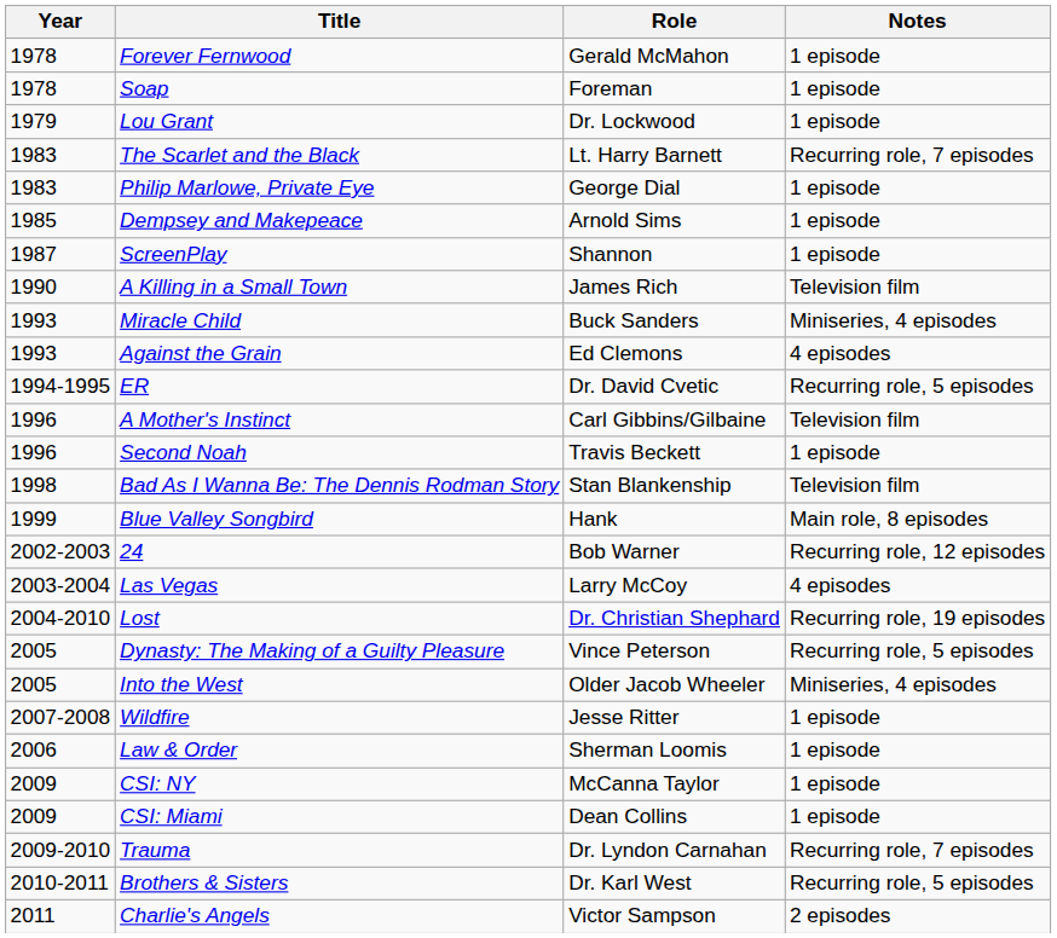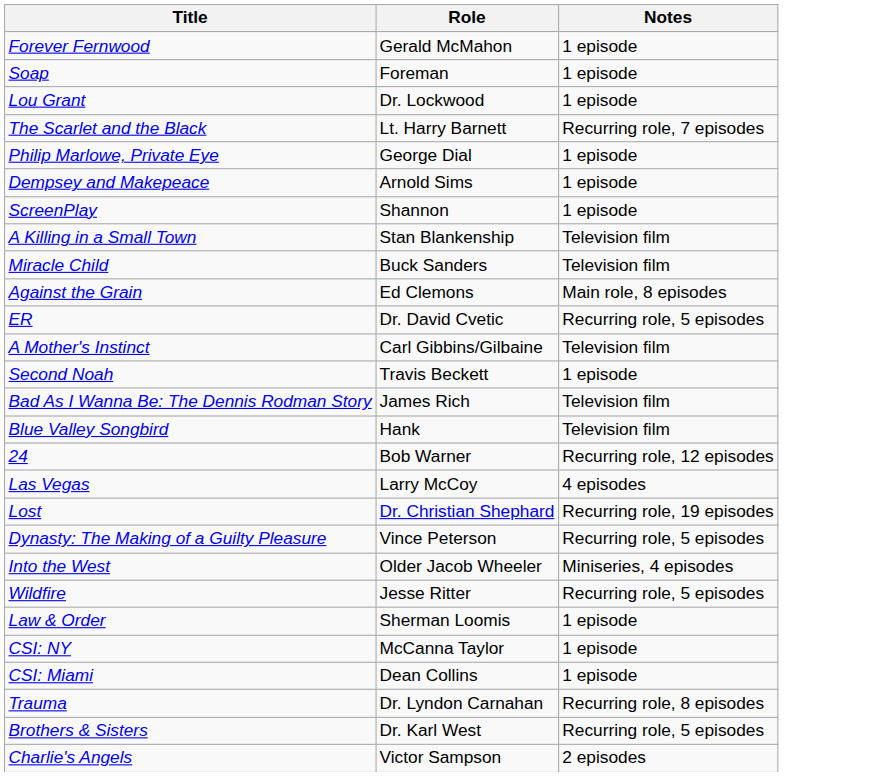- column: Year | 1978 | 1978 | 1979 | 1983 | 1983 | 1985 | 1987 | 1990 | 1993 | 1993 | 1994-1995 | 1996 | 1996 | 1998 | 1999 | 2002-2003 | 2003-2004 | 2004-2010 | 2005 | 2005 | 2007-2008 | 2006 | 2009 | 2009 | 2009-2010 | 2010-2011 | 2011
A Killing in a Small Town | Role: James Rich -> Stan Blankenship
Miracle Child | Notes: Miniseries, 4 episodes -> Television film
Against the Grain | Notes: 4 episodes -> Main role, 8 episodes
Bad As I Wanna Be: The Dennis Rodman Story | Role: Stan Blankenship -> James Rich
Blue Valley Songbird | Notes: Main role, 8 episodes -> Television film
Wildfire | Notes: 1 episode -> Recurring role, 5 episodes
Trauma | Notes: Recurring role, 7 episodes -> Recurring role, 8 episodes
